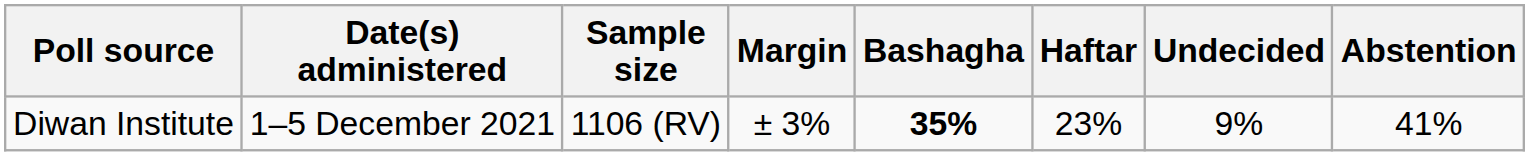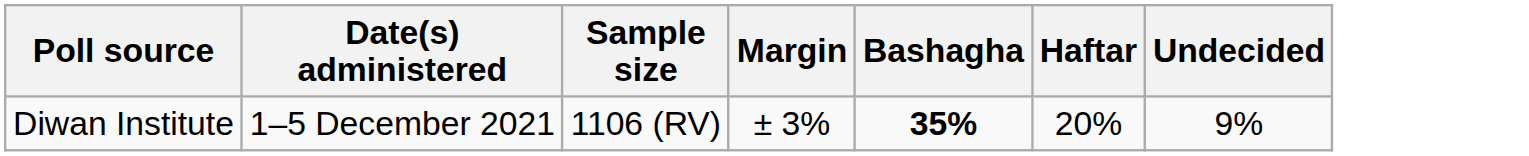- column: Abstention | 41%
Diwan Institute | Haftar: 23% -> 20%
